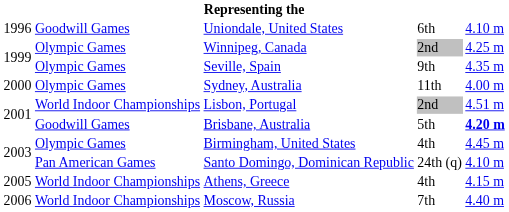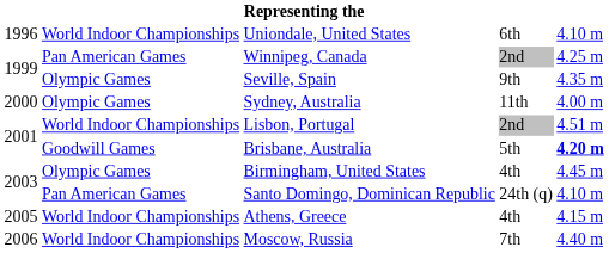Uniondale, United States | column 2: Goodwill Games -> World Indoor Championships
Winnipeg, Canada | column 2: Olympic Games -> Pan American Games
